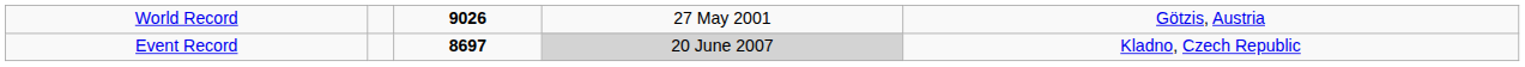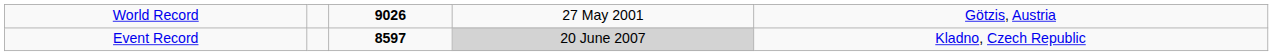Event Record | column 3: 8697 -> 8597
